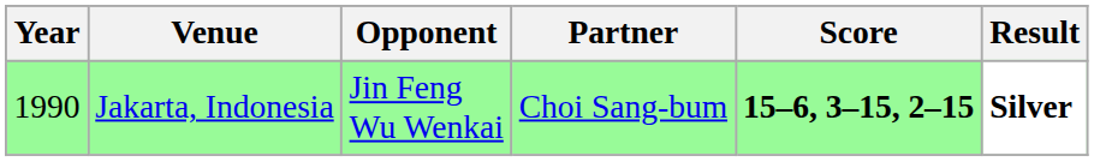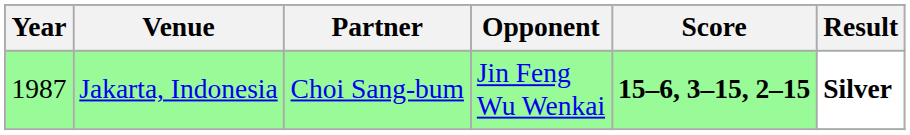columns swapped: Partner <-> Opponent
Jakarta, Indonesia | Year: 1990 -> 1987
